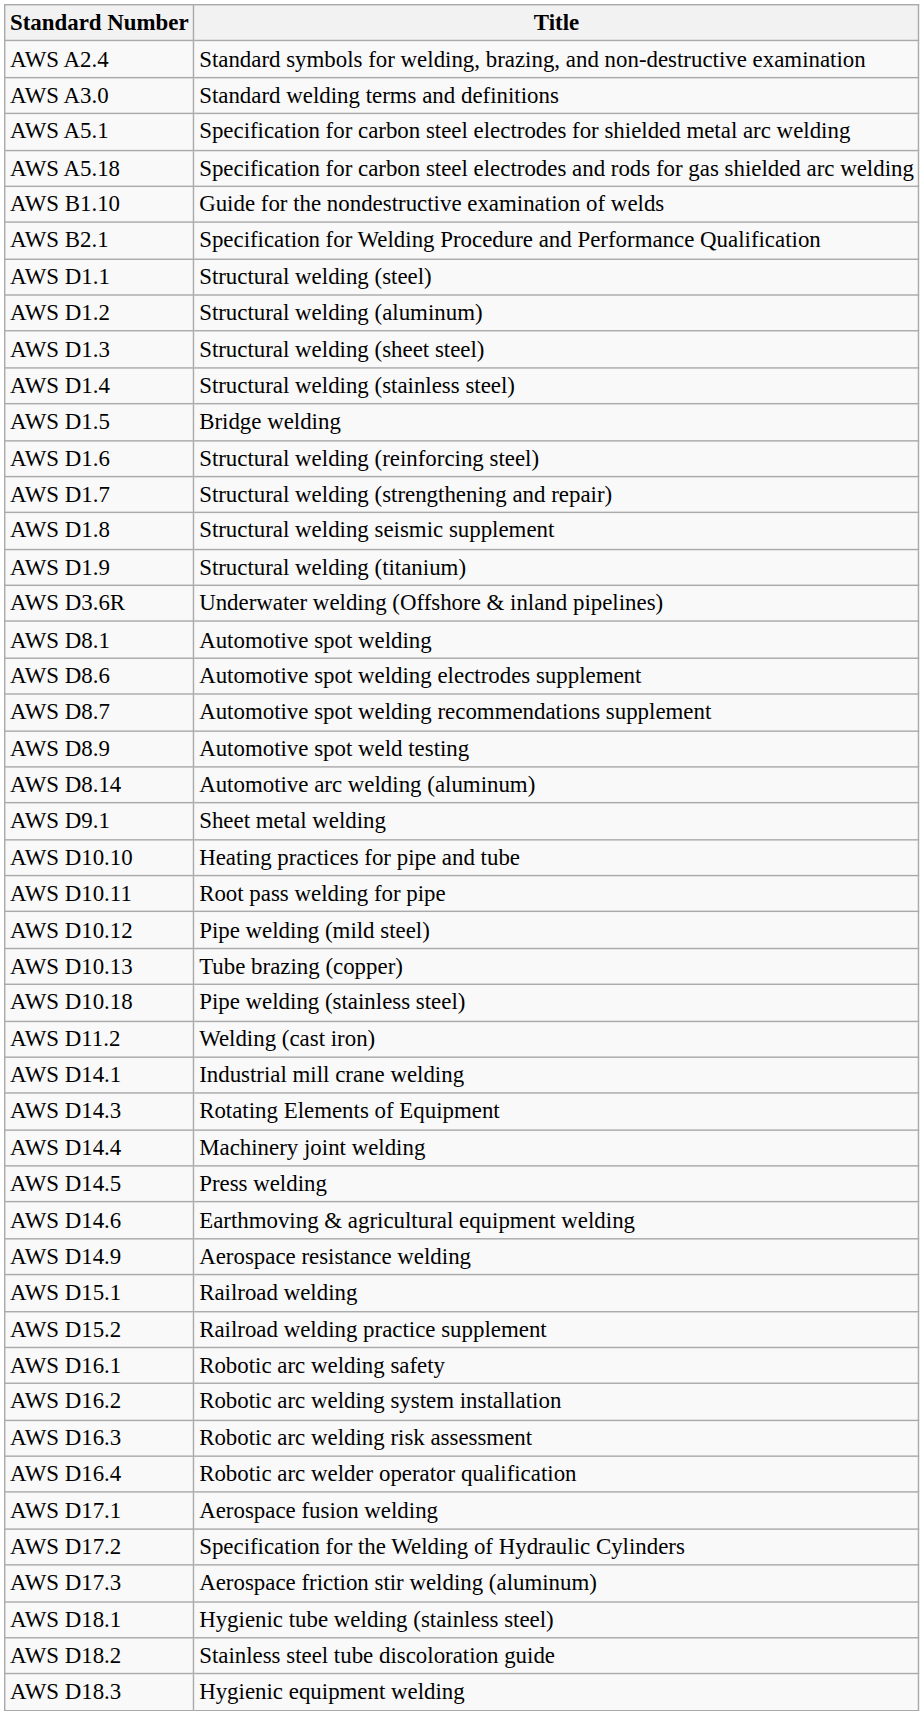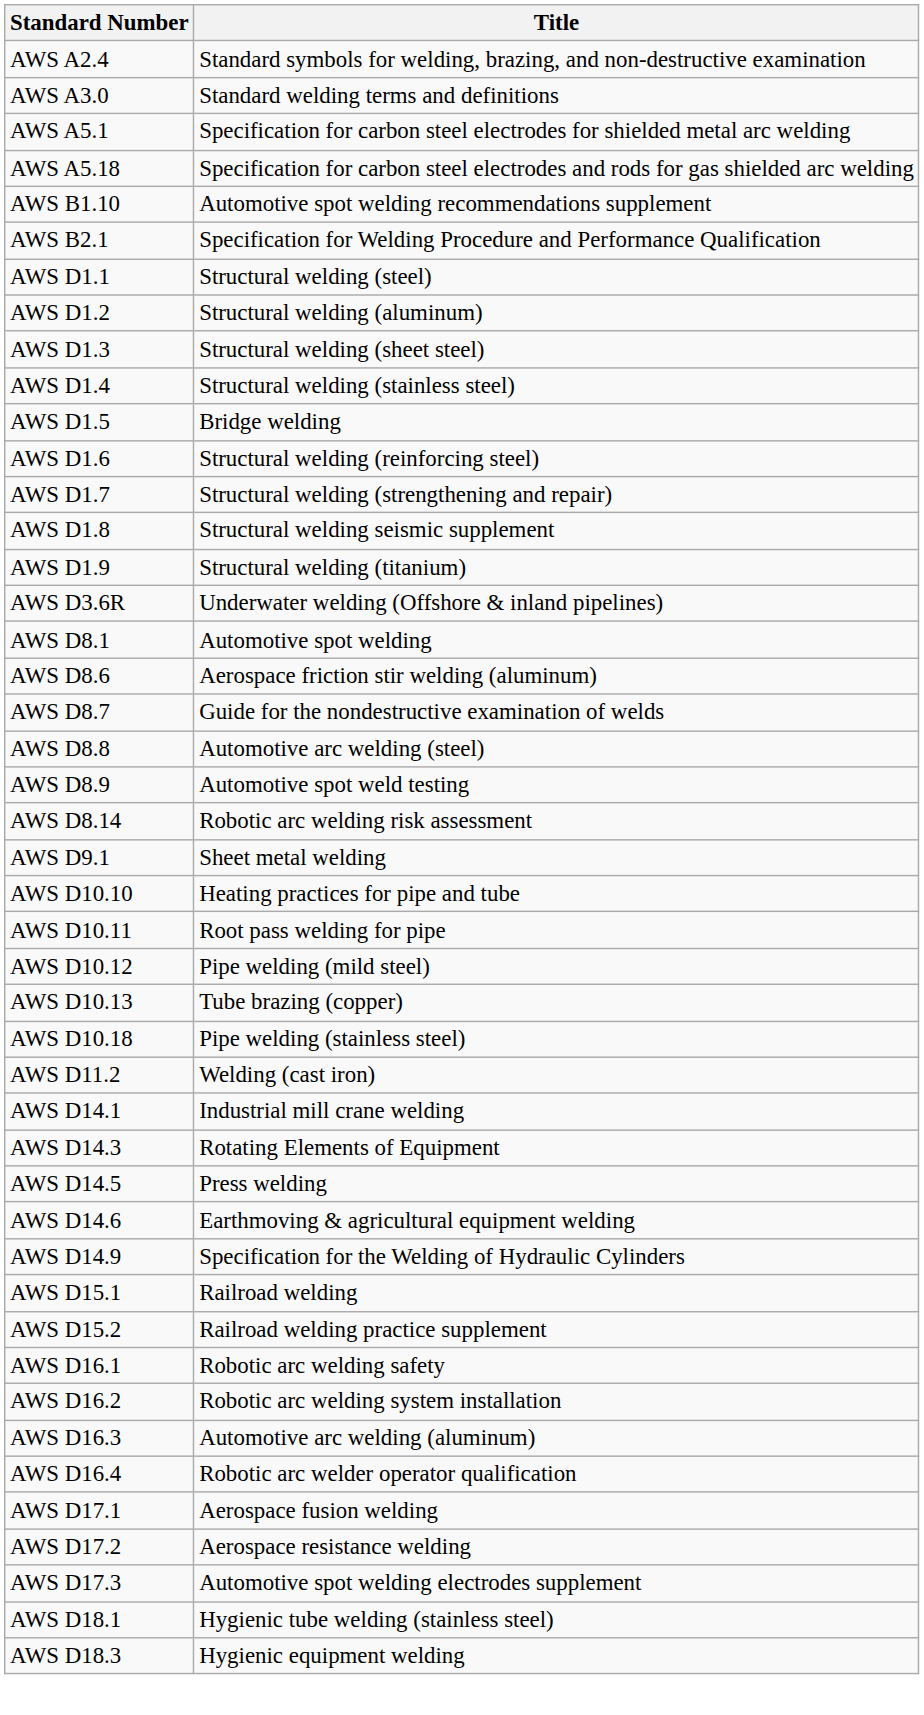AWS B1.10 | Title: Guide for the nondestructive examination of welds -> Automotive spot welding recommendations supplement
AWS D8.6 | Title: Automotive spot welding electrodes supplement -> Aerospace friction stir welding (aluminum)
AWS D8.7 | Title: Automotive spot welding recommendations supplement -> Guide for the nondestructive examination of welds
+ row: AWS D8.8 | Automotive arc welding (steel)
AWS D8.14 | Title: Automotive arc welding (aluminum) -> Robotic arc welding risk assessment
- row: AWS D14.4 | Machinery joint welding
AWS D14.9 | Title: Aerospace resistance welding -> Specification for the Welding of Hydraulic Cylinders
AWS D16.3 | Title: Robotic arc welding risk assessment -> Automotive arc welding (aluminum)
AWS D17.2 | Title: Specification for the Welding of Hydraulic Cylinders -> Aerospace resistance welding
AWS D17.3 | Title: Aerospace friction stir welding (aluminum) -> Automotive spot welding electrodes supplement
- row: AWS D18.2 | Stainless steel tube discoloration guide
